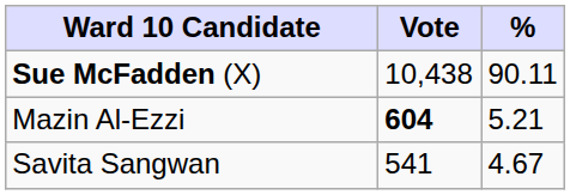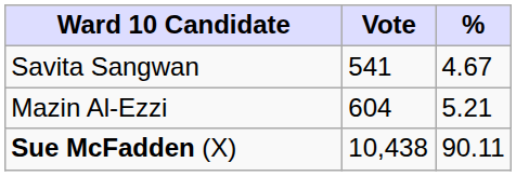rows swapped: Sue McFadden (X) <-> Savita Sangwan
Mazin Al-Ezzi | Vote: bold -> normal
